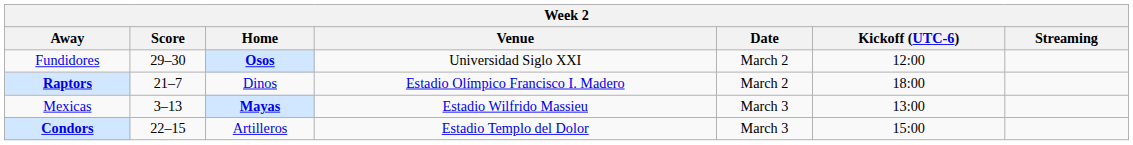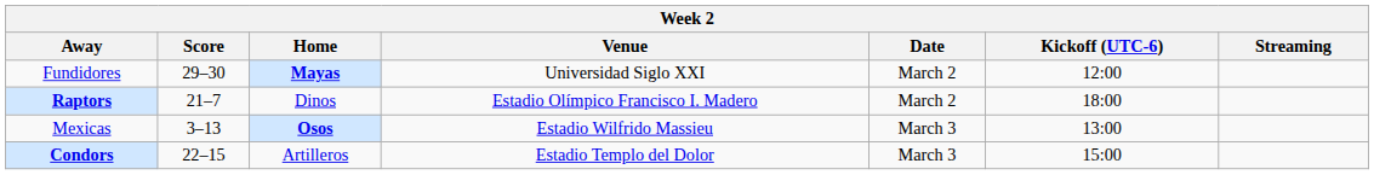Fundidores | Home: Osos -> Mayas
Mexicas | Home: Mayas -> Osos
